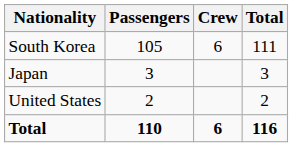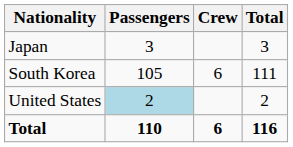rows swapped: South Korea <-> Japan
United States | Passengers: no background -> lightblue background
